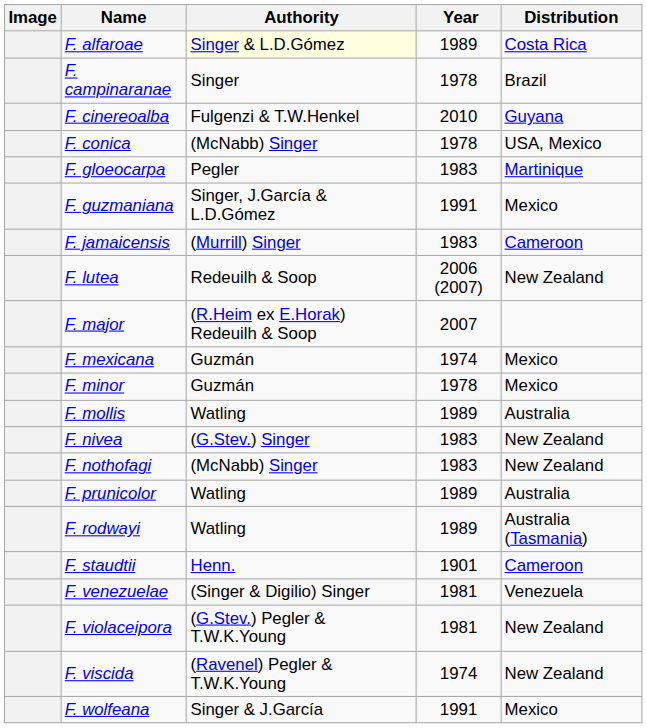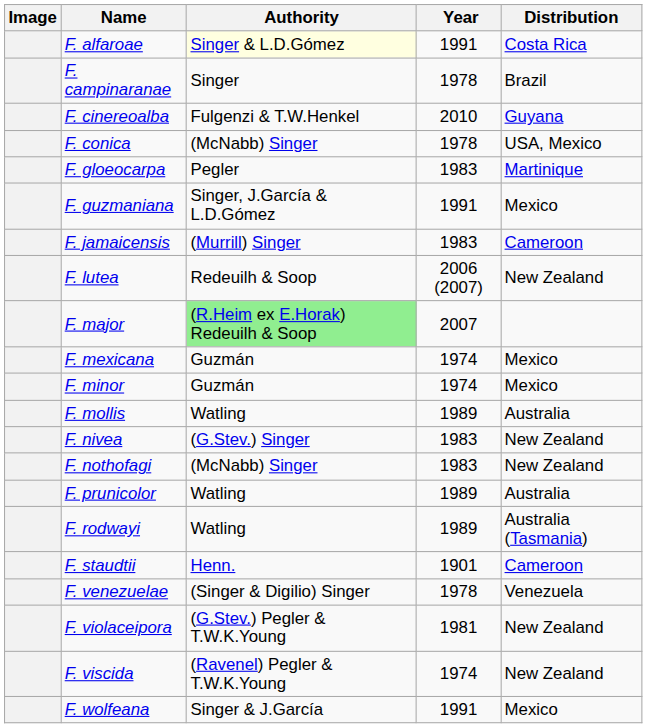F. alfaroae | Year: 1989 -> 1991
F. major | Authority: no background -> lightgreen background
F. minor | Year: 1978 -> 1974
F. venezuelae | Year: 1981 -> 1978
